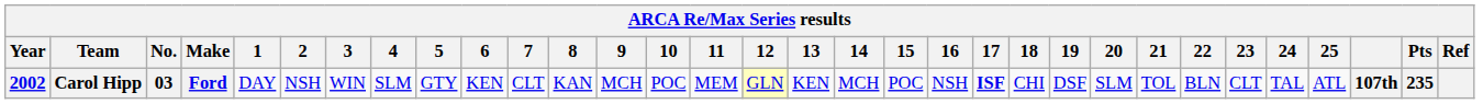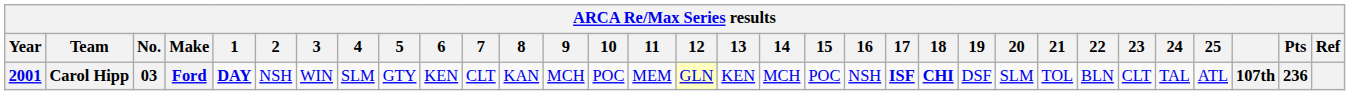Carol Hipp | Year: 2002 -> 2001
Carol Hipp | 1: normal -> bold
Carol Hipp | 18: normal -> bold
Carol Hipp | Pts: 235 -> 236
